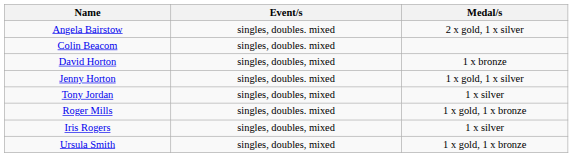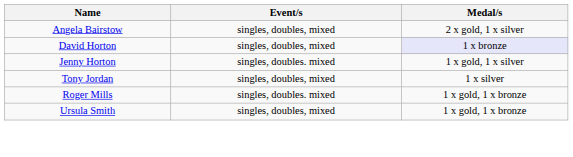Angela Bairstow | Event/s: singles, doubles. mixed -> singles, doubles, mixed
- row: Colin Beacom | singles, doubles. mixed
David Horton | Medal/s: no background -> lavender background
- row: Iris Rogers | singles, doubles, mixed | 1 x silver
